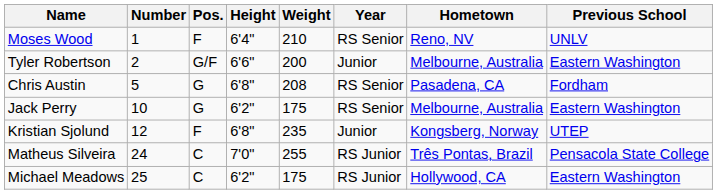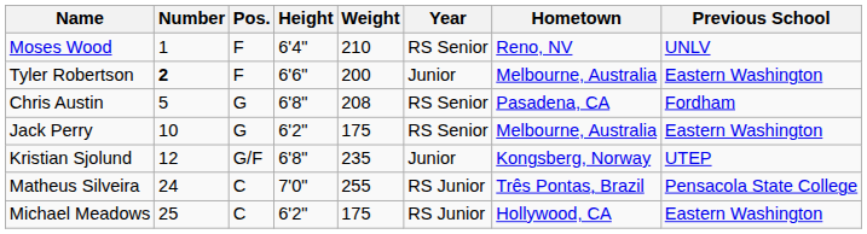Tyler Robertson | Number: normal -> bold
Tyler Robertson | Pos.: G/F -> F
Kristian Sjolund | Pos.: F -> G/F
